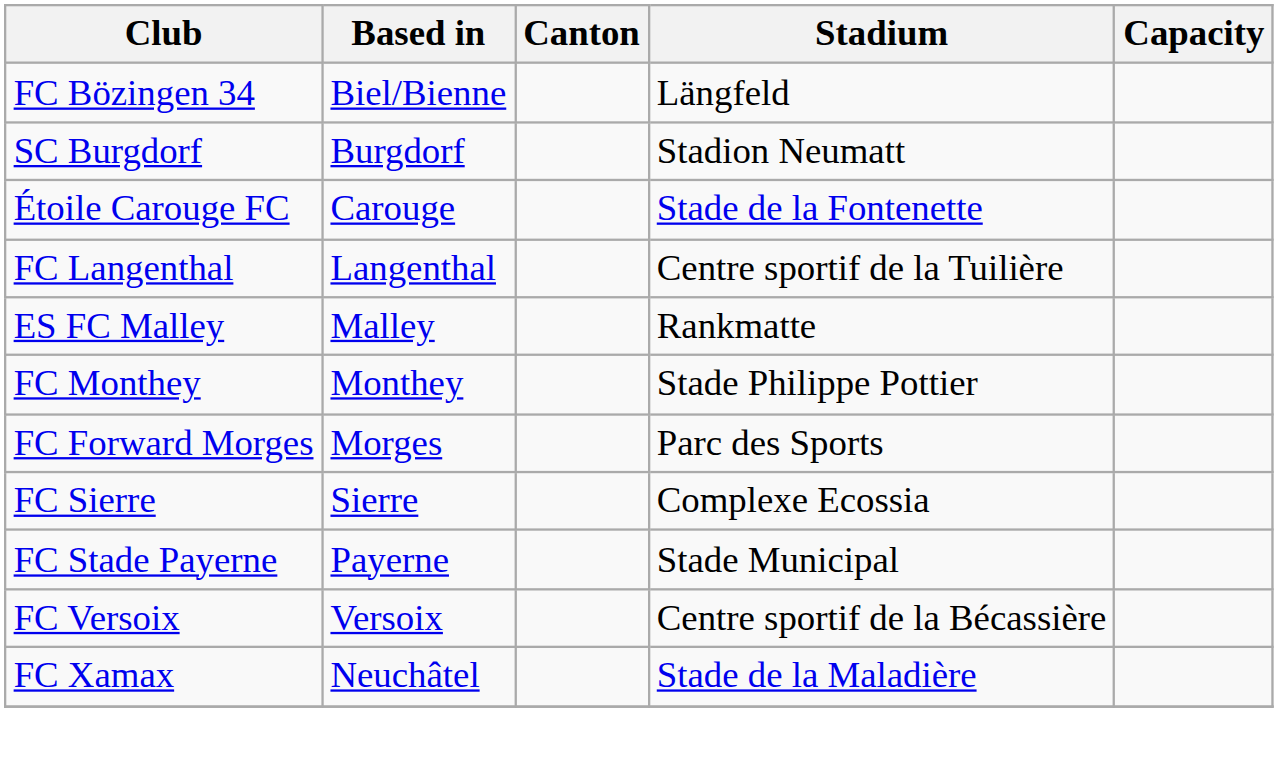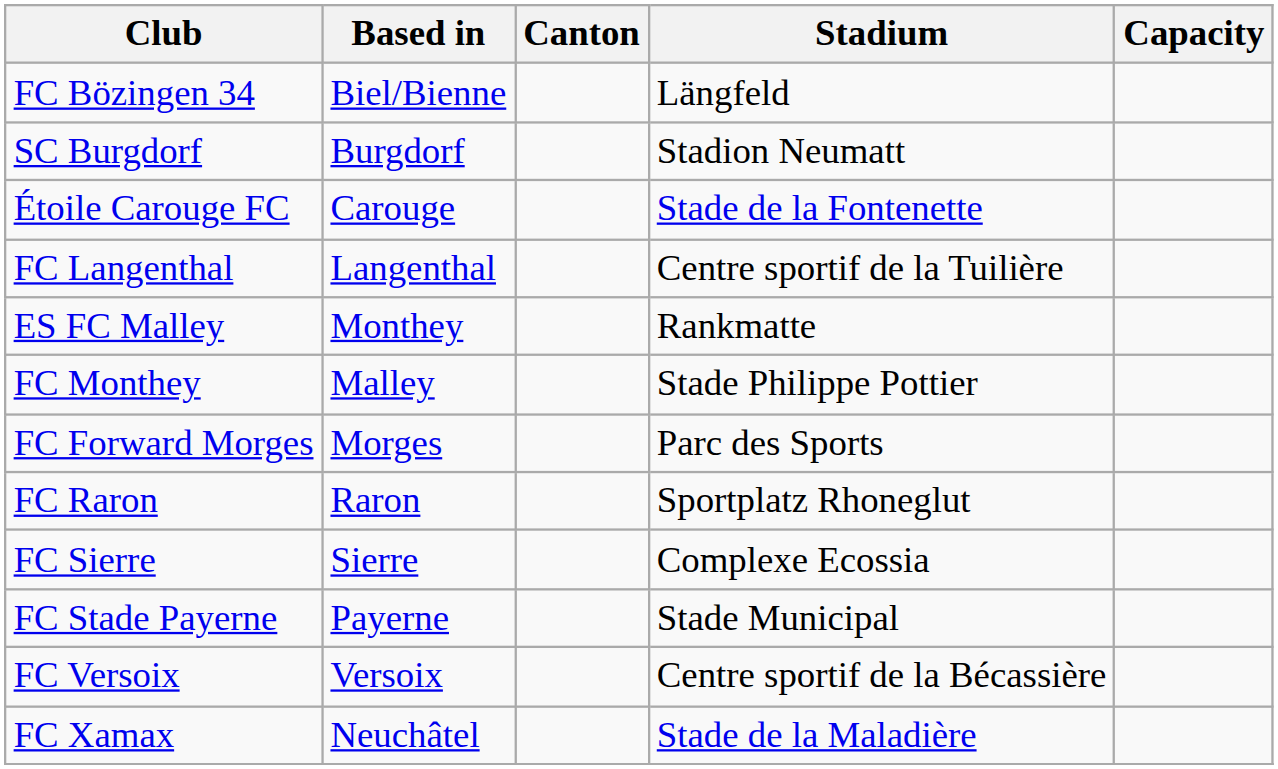ES FC Malley | Based in: Malley -> Monthey
FC Monthey | Based in: Monthey -> Malley
+ row: FC Raron | Raron | Sportplatz Rhoneglut
